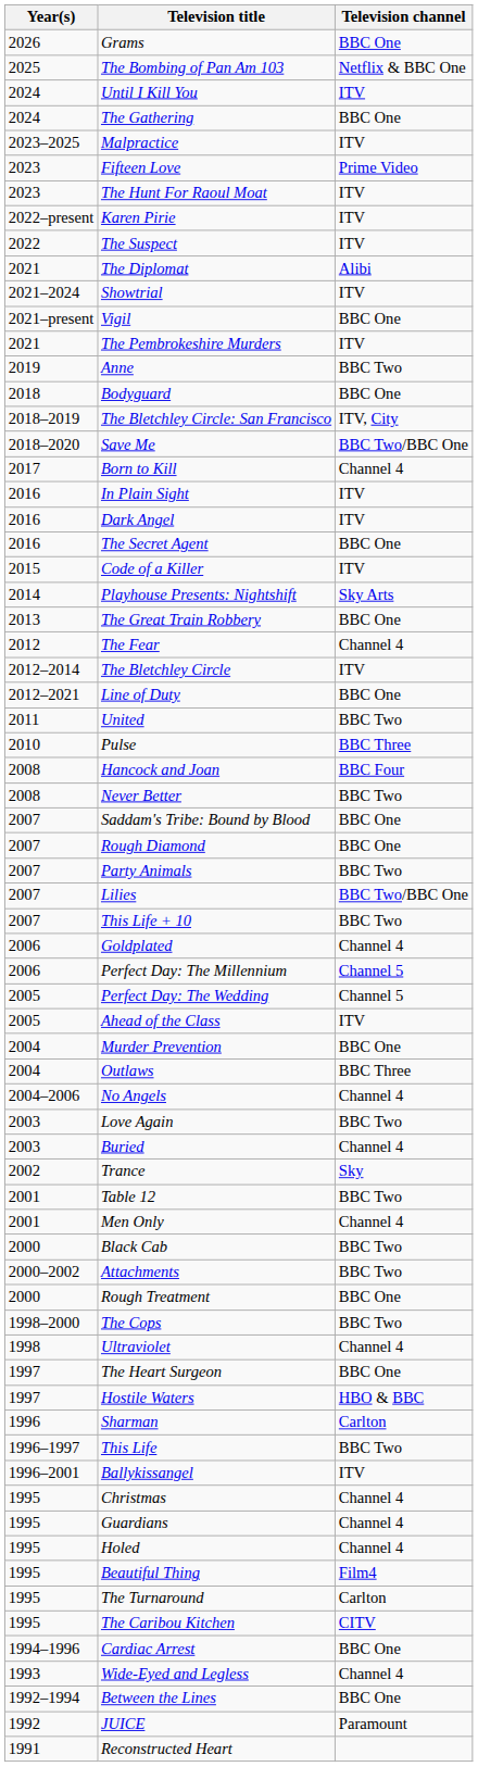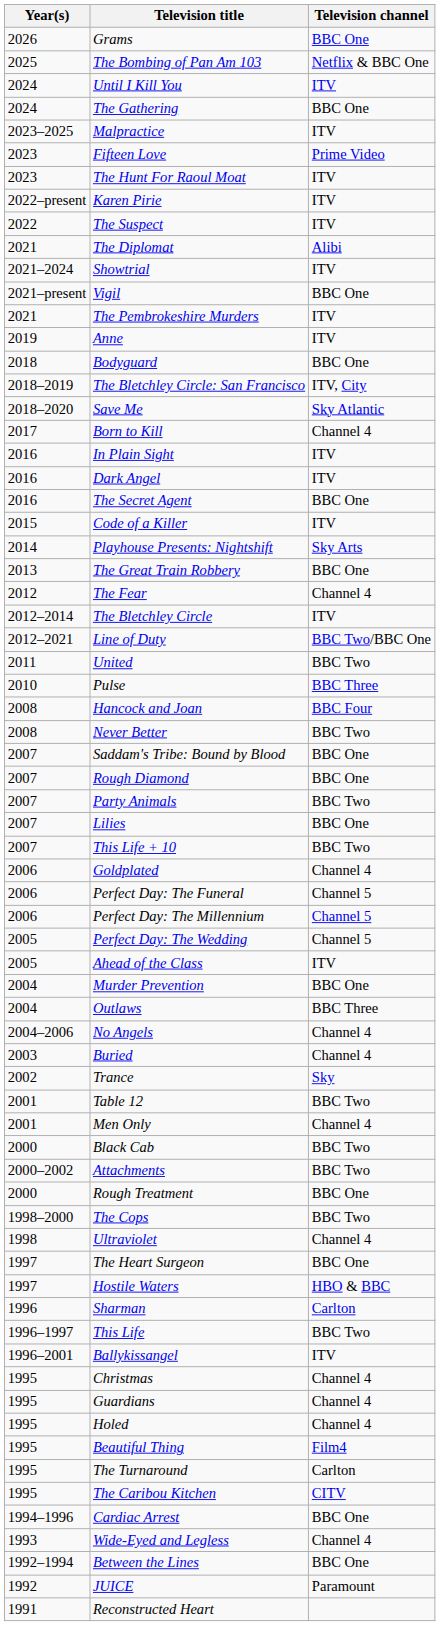Anne | Television channel: BBC Two -> ITV
Save Me | Television channel: BBC Two/BBC One -> Sky Atlantic
Line of Duty | Television channel: BBC One -> BBC Two/BBC One
Lilies | Television channel: BBC Two/BBC One -> BBC One
+ row: 2006 | Perfect Day: The Funeral | Channel 5
- row: 2003 | Love Again | BBC Two
